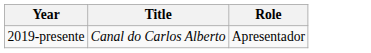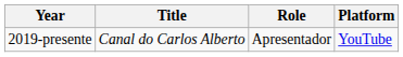+ column: Platform | YouTube
